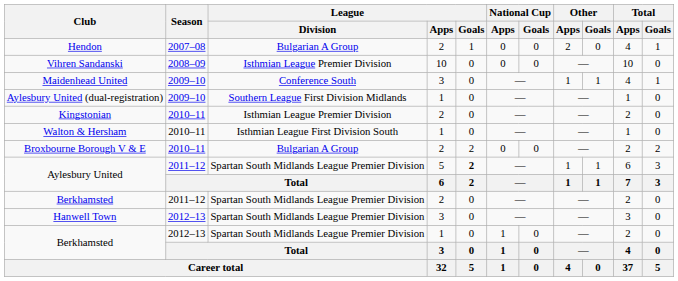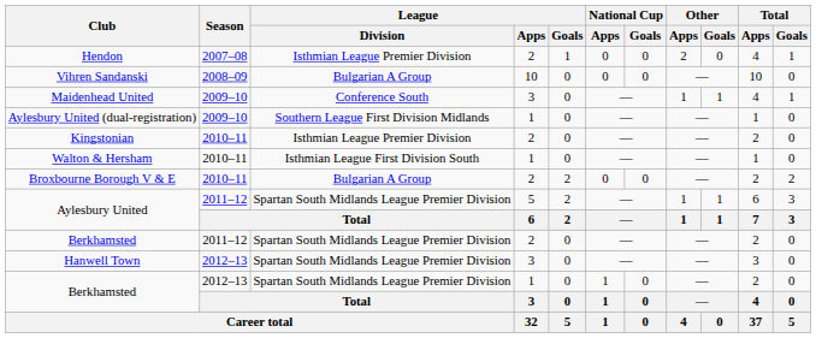Hendon | League / Division: Bulgarian A Group -> Isthmian League Premier Division
Vihren Sandanski | League / Division: Isthmian League Premier Division -> Bulgarian A Group
Aylesbury United / 2011–12 | League / Goals: bold -> normal
